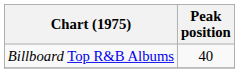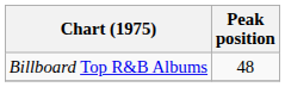Billboard Top R&B Albums | Peak position: 40 -> 48
